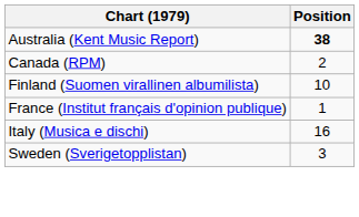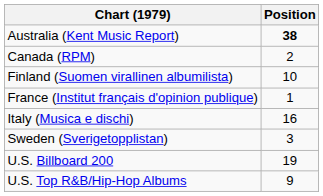+ row: U.S. Billboard 200 | 19
+ row: U.S. Top R&B/Hip-Hop Albums | 9
